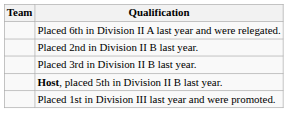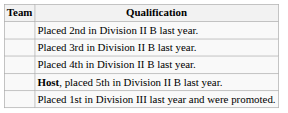- row: Placed 6th in Division II A last year and were relegated.
+ row: Placed 4th in Division II B last year.
